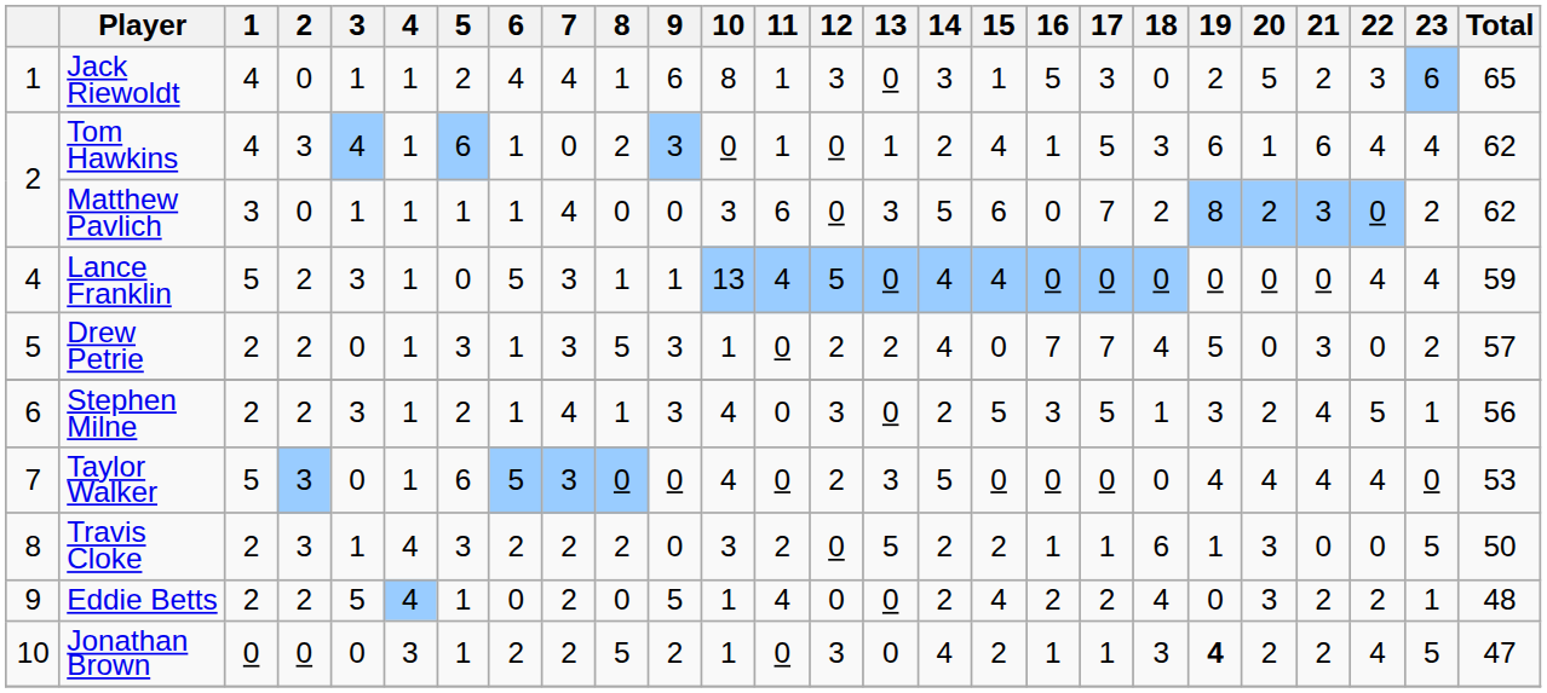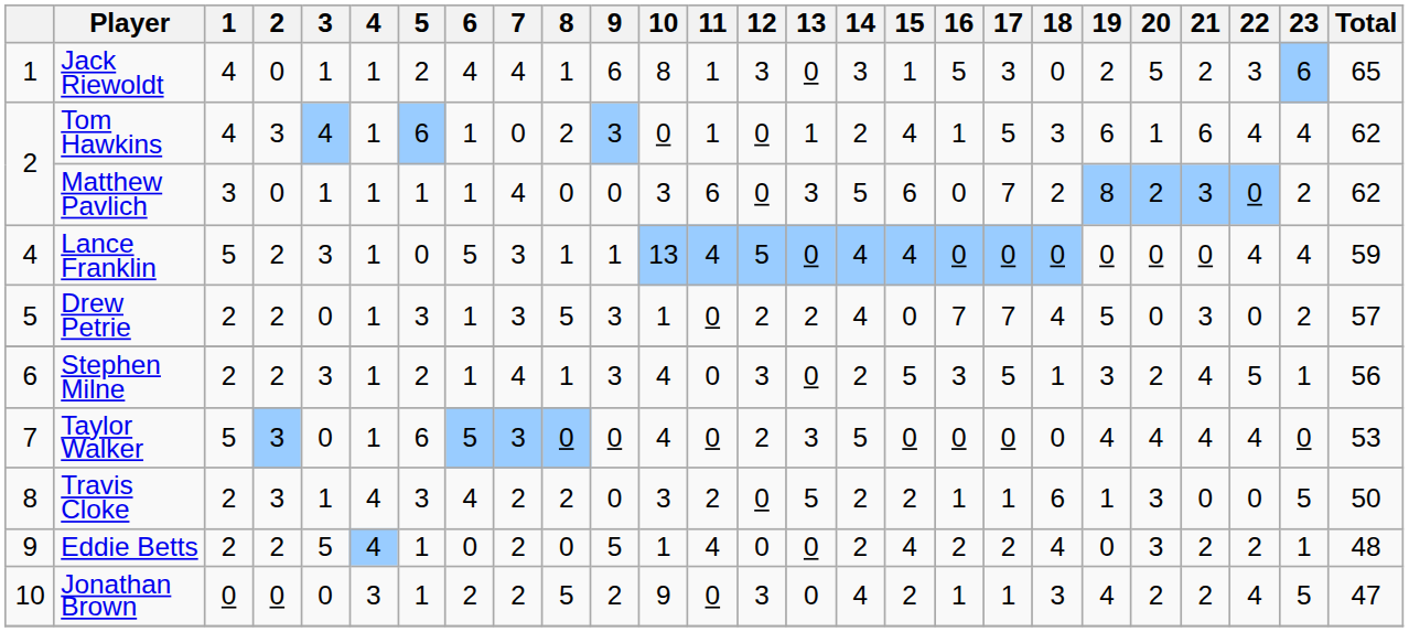Travis Cloke | 6: 2 -> 4
Jonathan Brown | 10: 1 -> 9
Jonathan Brown | 19: bold -> normal
